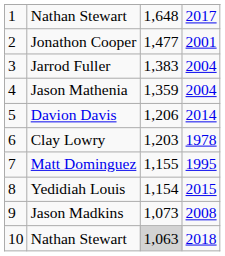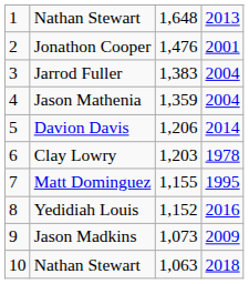1 / Nathan Stewart | column 4: 2017 -> 2013
Jonathon Cooper | column 3: 1,477 -> 1,476
Yedidiah Louis | column 3: 1,154 -> 1,152
Yedidiah Louis | column 4: 2015 -> 2016
Jason Madkins | column 4: 2008 -> 2009
10 / Nathan Stewart | column 3: lightgrey background -> no background
